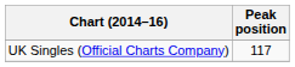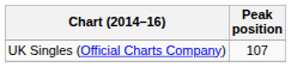UK Singles (Official Charts Company) | Peak position: 117 -> 107
